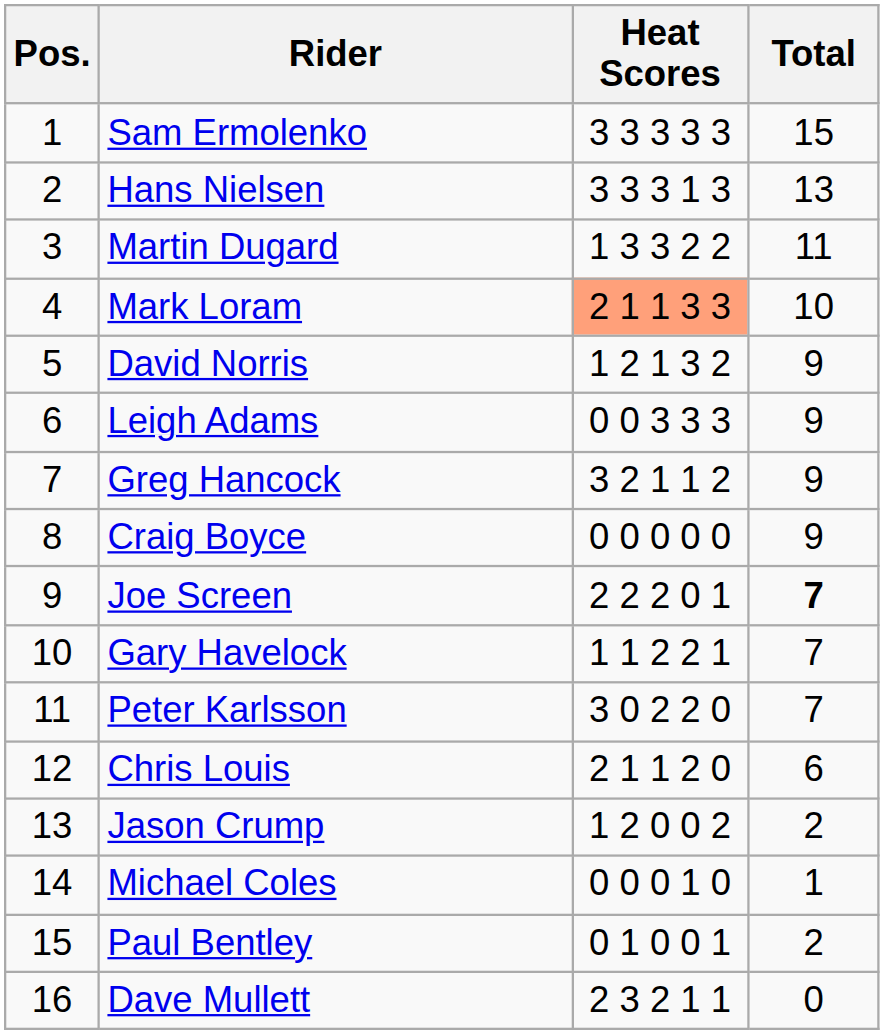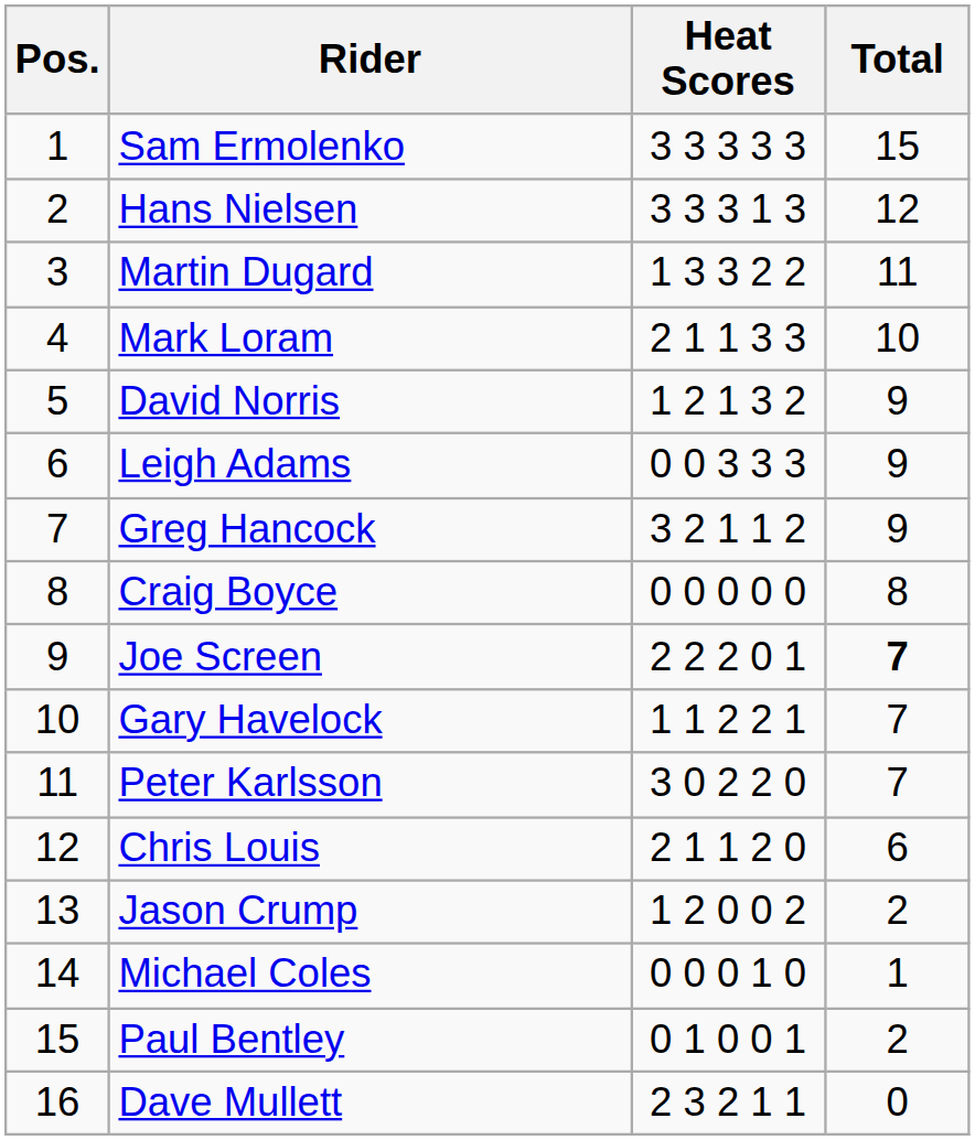Hans Nielsen | Total: 13 -> 12
Mark Loram | Heat Scores: lightsalmon background -> no background
Craig Boyce | Total: 9 -> 8
